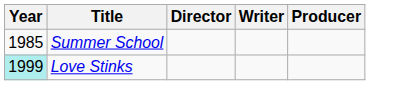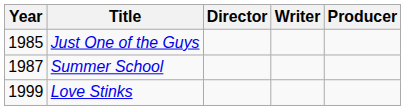+ row: 1985 | Just One of the Guys
Summer School | Year: 1985 -> 1987
Love Stinks | Year: paleturquoise background -> no background
